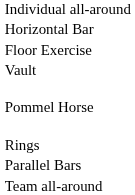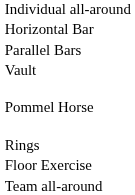rows swapped: Parallel Bars <-> Floor Exercise
